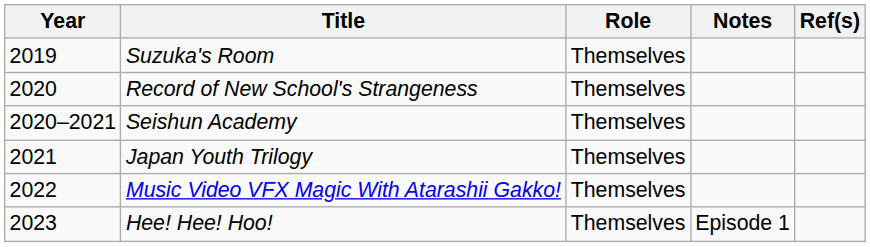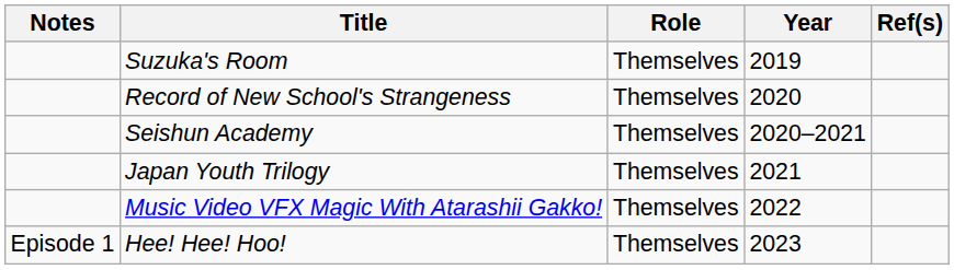columns swapped: Year <-> Notes
